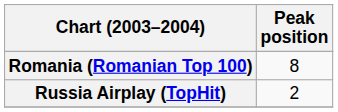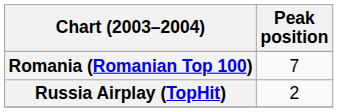Romania (Romanian Top 100) | Peak position: 8 -> 7
